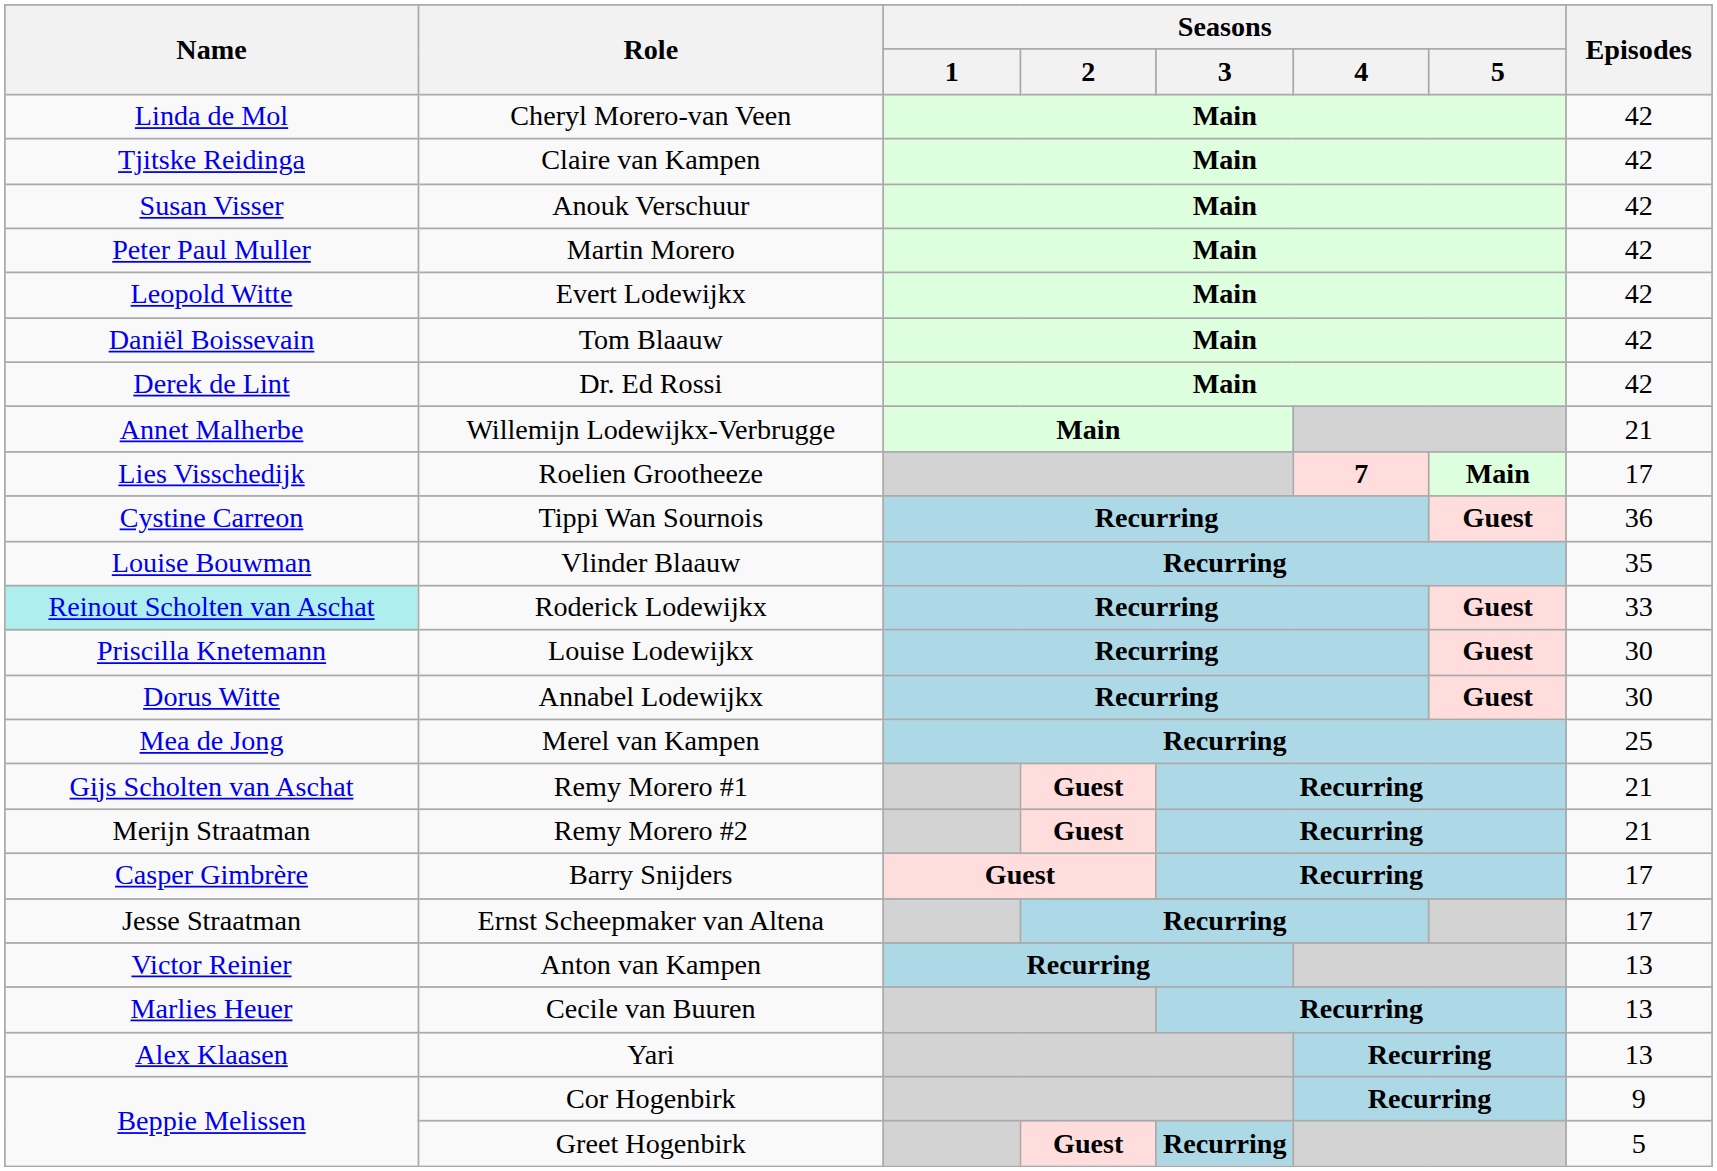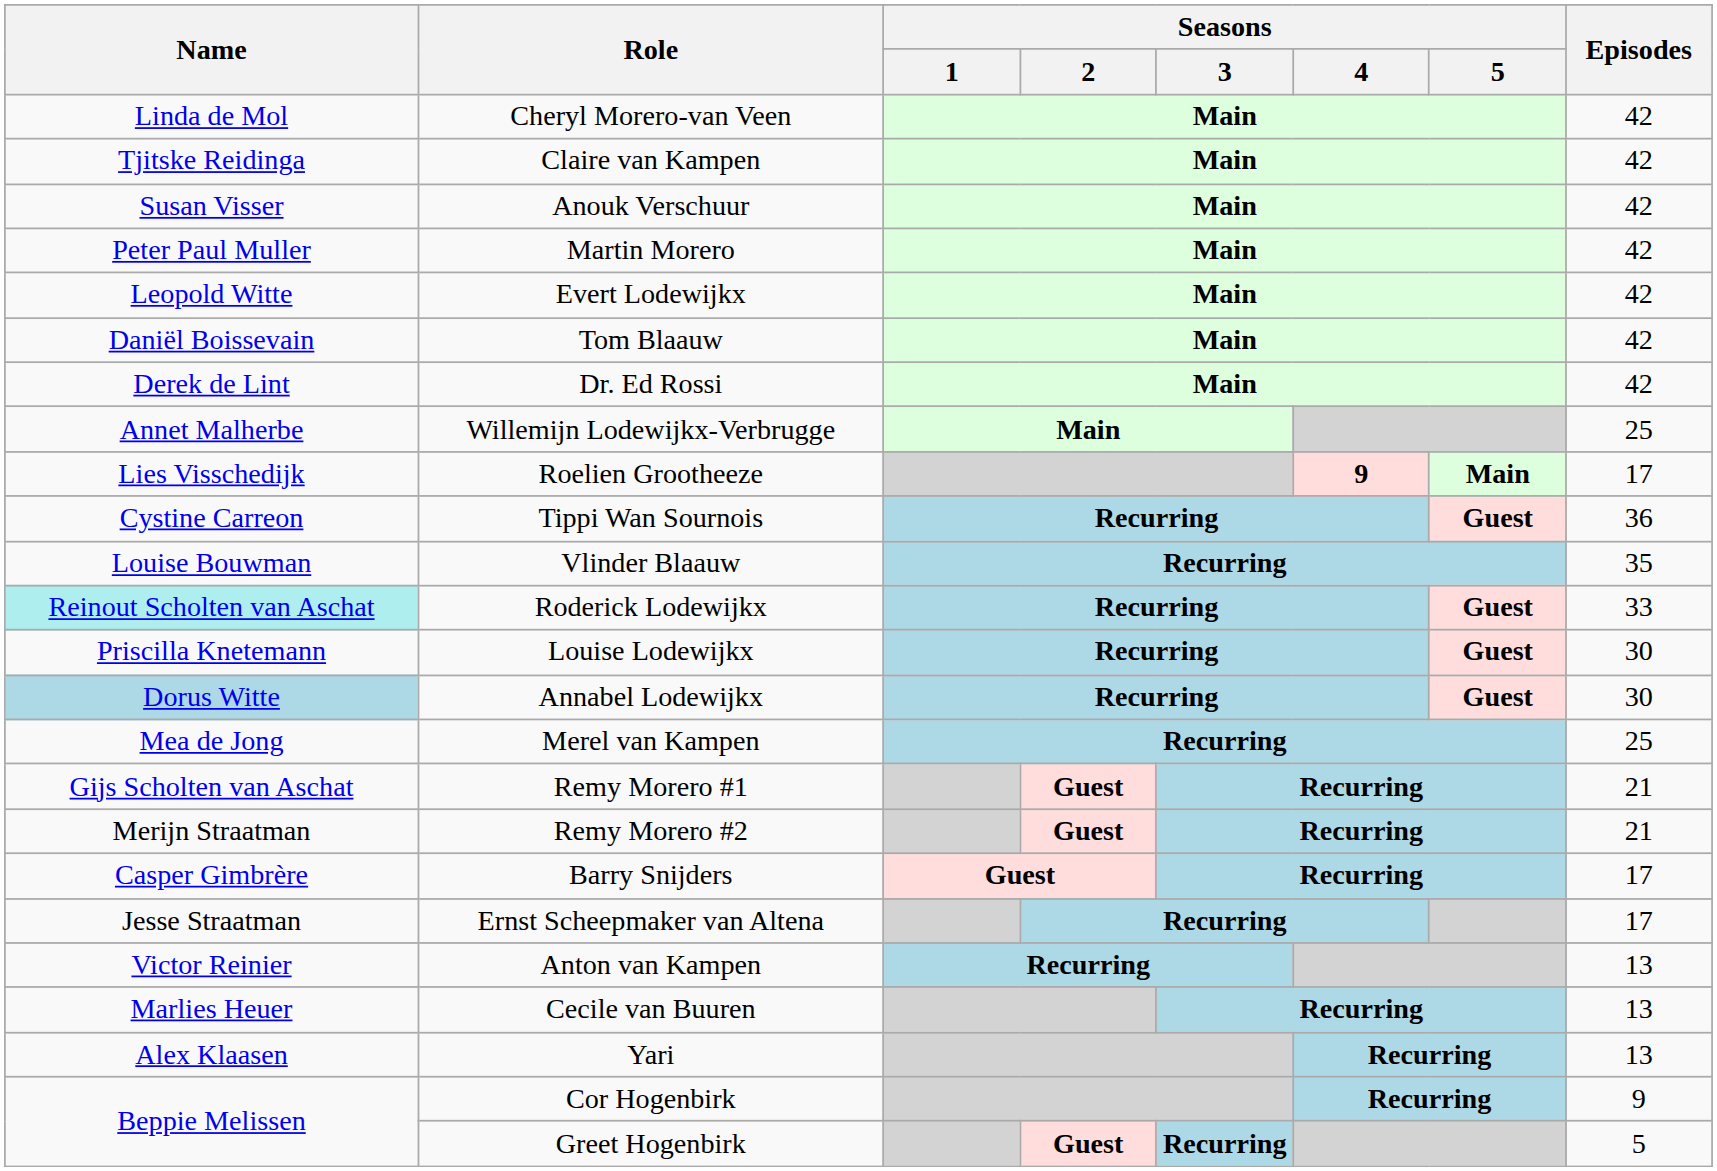Willemijn Lodewijkx-Verbrugge | Episodes: 21 -> 25
Roelien Grootheeze | Seasons / 4: 7 -> 9
Annabel Lodewijkx | Name: no background -> lightblue background
